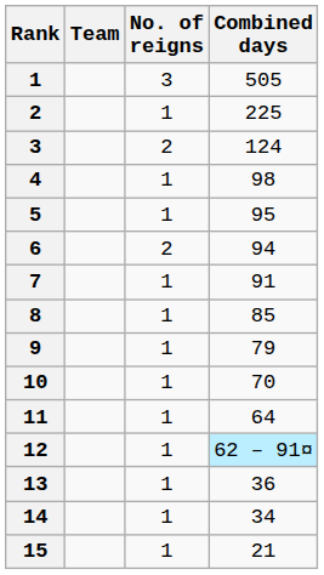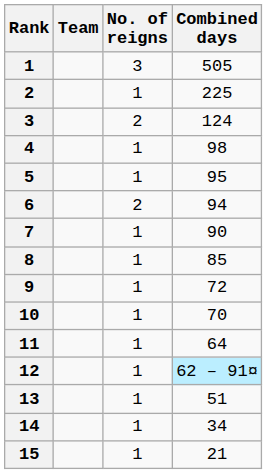7 | Combined days: 91 -> 90
9 | Combined days: 79 -> 72
13 | Combined days: 36 -> 51
